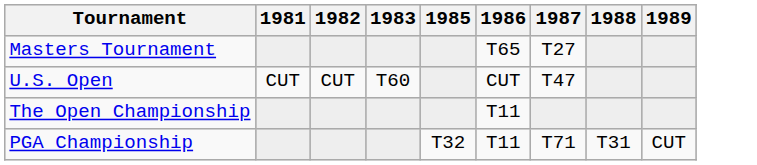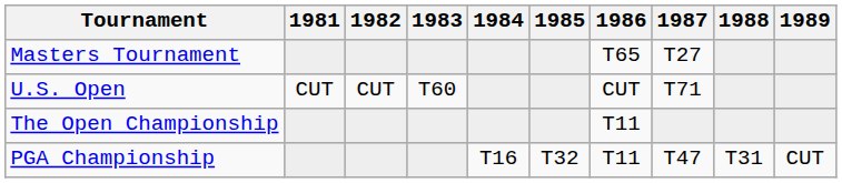+ column: 1984 | T16
U.S. Open | 1987: T47 -> T71
PGA Championship | 1987: T71 -> T47
